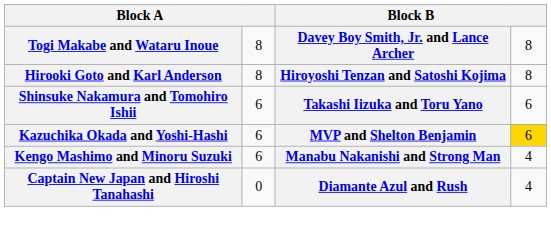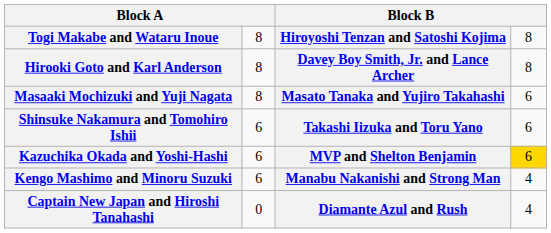Togi Makabe and Wataru Inoue | column 3: Davey Boy Smith, Jr. and Lance Archer -> Hiroyoshi Tenzan and Satoshi Kojima
Hirooki Goto and Karl Anderson | column 3: Hiroyoshi Tenzan and Satoshi Kojima -> Davey Boy Smith, Jr. and Lance Archer
+ row: Masaaki Mochizuki and Yuji Nagata | 8 | Masato Tanaka and Yujiro Takahashi | 6
